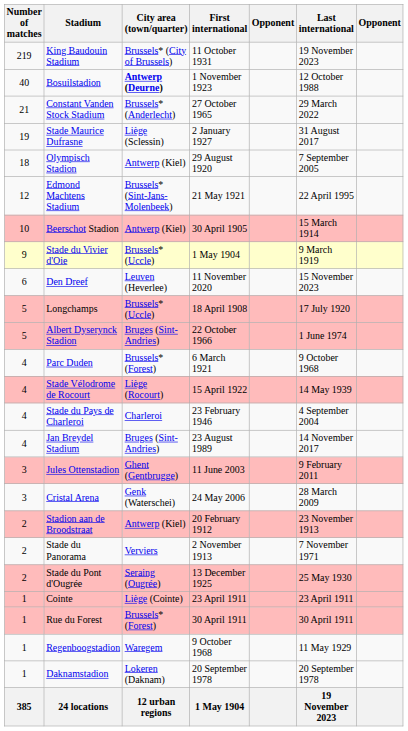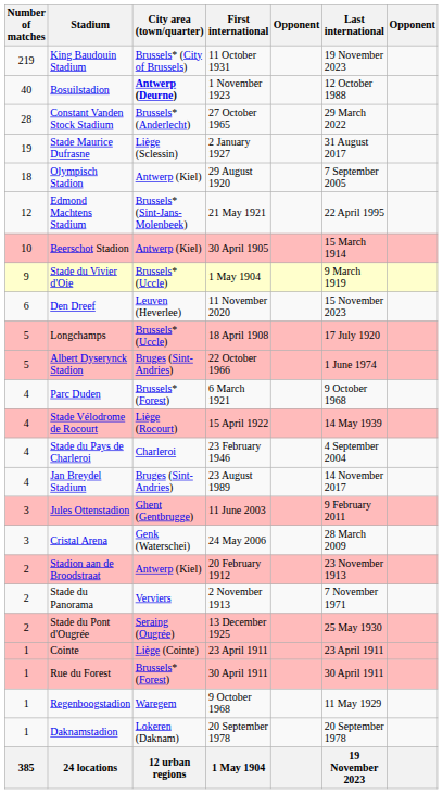Constant Vanden Stock Stadium | Number of matches: 21 -> 28
